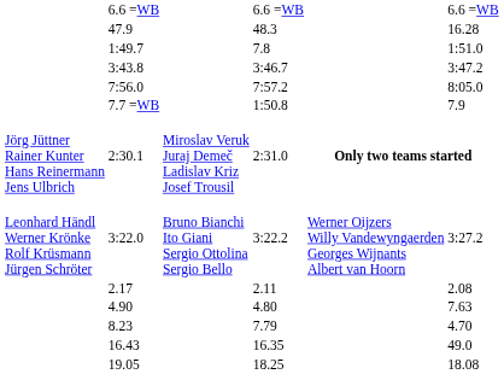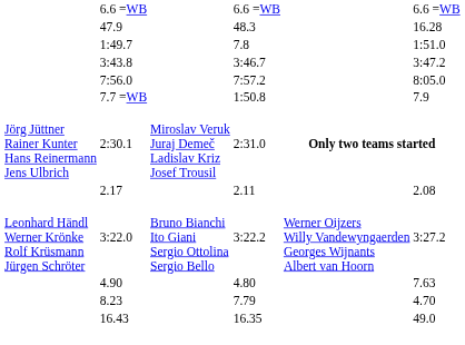rows swapped: 3:22.0 <-> 2.17
- row: 19.05 | 18.25 | 18.08
